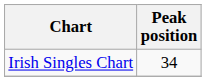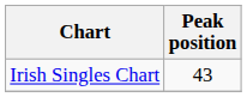Irish Singles Chart | Peak position: 34 -> 43
